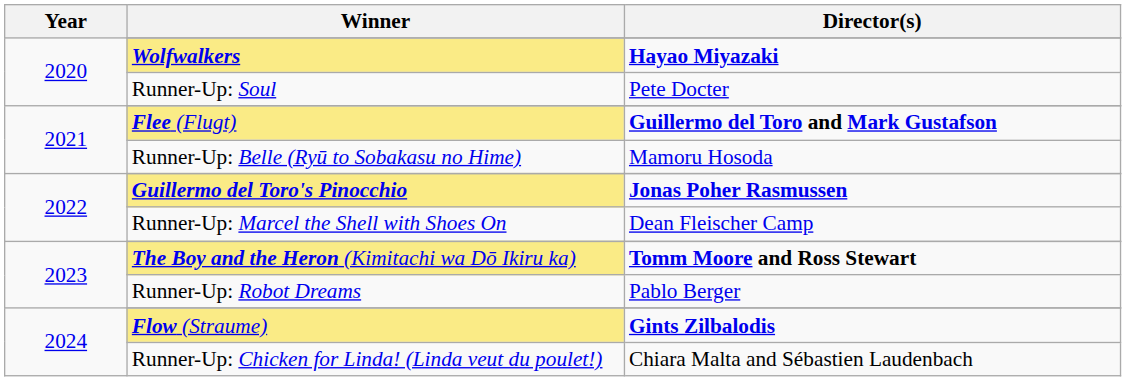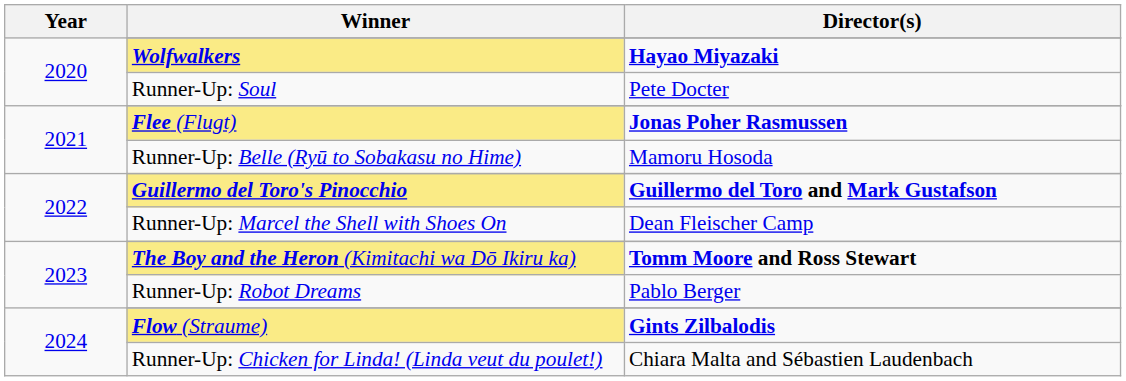Flee (Flugt) | Director(s): Guillermo del Toro and Mark Gustafson -> Jonas Poher Rasmussen
Guillermo del Toro's Pinocchio | Director(s): Jonas Poher Rasmussen -> Guillermo del Toro and Mark Gustafson
